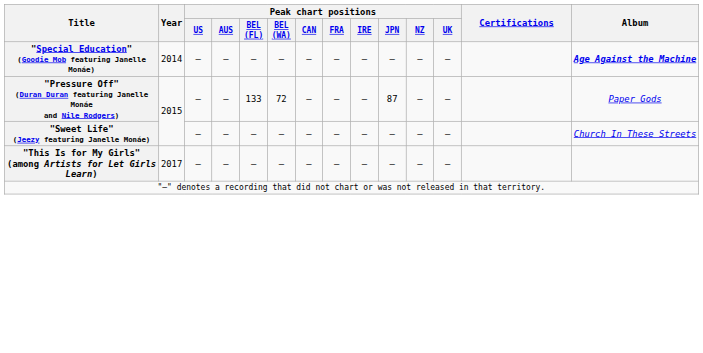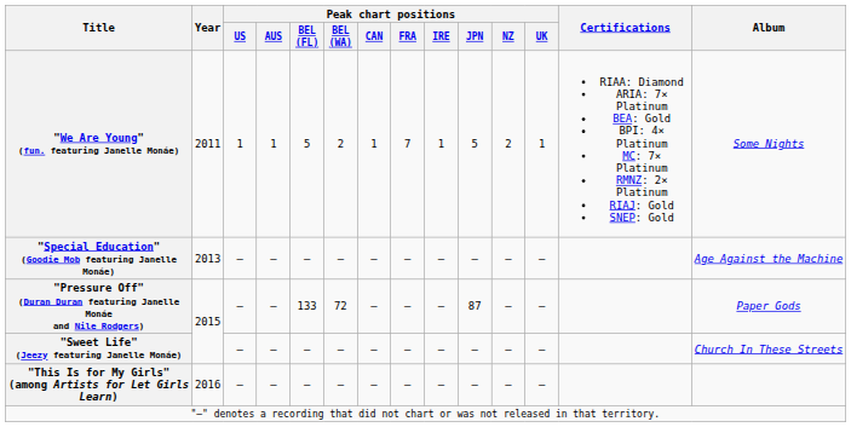+ row: "We Are Young" (fun. featuring Janelle Monáe) | 2011 | 1 | 1 | 5 | 2 | 1 | 7 | 1 | 5 | 2 | 1 | RIAA: Diamond ARIA: 7× Platinum BEA: Gold BPI: 4× Platinum MC: 7× Platinum RMNZ: 2× Platinum RIAJ: Gold SNEP: Gold | Some Nights
"Special Education" (Goodie Mob featuring Janelle Monáe) | Year: 2014 -> 2013
"Special Education" (Goodie Mob featuring Janelle Monáe) | Album: bold -> normal
"This Is for My Girls" (among Artists for Let Girls Learn) | Year: 2017 -> 2016
